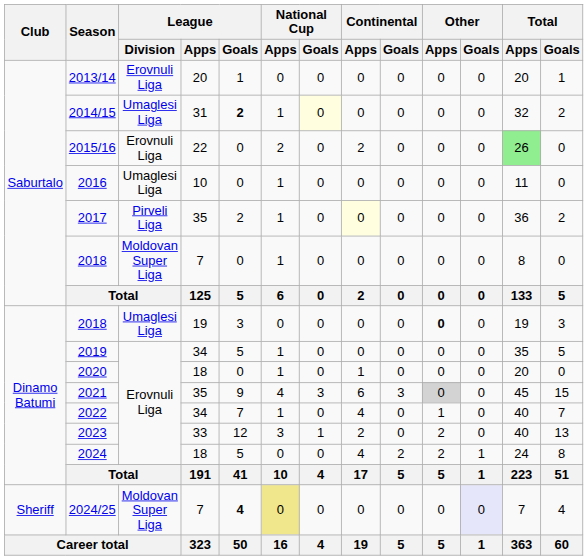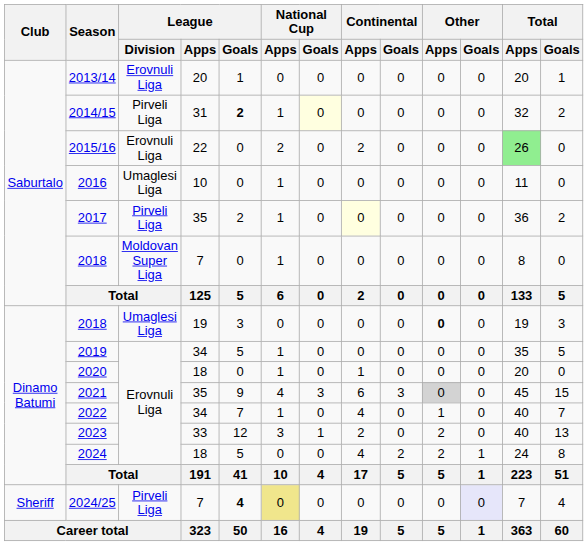2014/15 | League / Division: Umaglesi Liga -> Pirveli Liga
2024/25 | League / Division: Moldovan Super Liga -> Pirveli Liga
